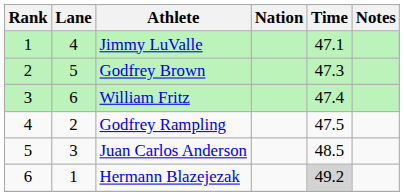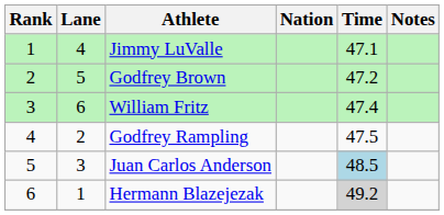Godfrey Brown | Time: 47.3 -> 47.2
Juan Carlos Anderson | Time: no background -> lightblue background
